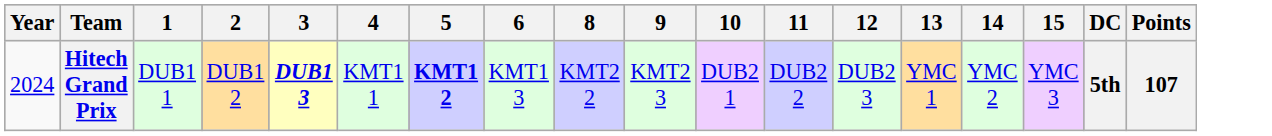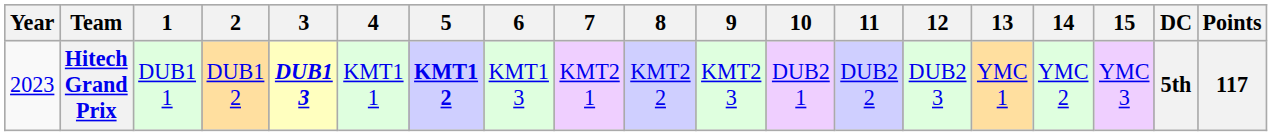+ column: 7 | KMT2 1
Hitech Grand Prix | Year: 2024 -> 2023
Hitech Grand Prix | Points: 107 -> 117
